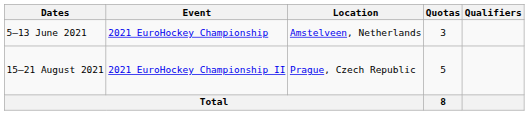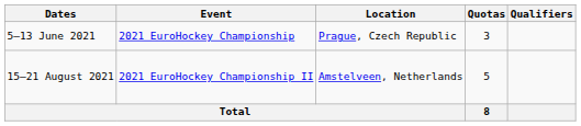5–13 June 2021 | Location: Amstelveen, Netherlands -> Prague, Czech Republic
15–21 August 2021 | Location: Prague, Czech Republic -> Amstelveen, Netherlands
